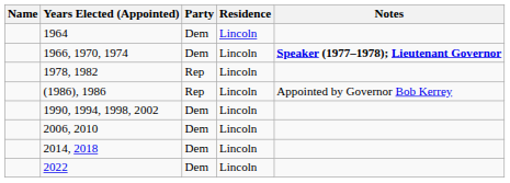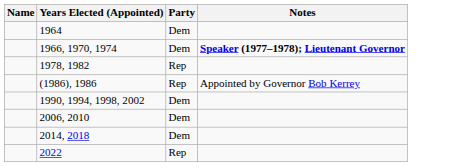- column: Residence | Lincoln | Lincoln | Lincoln | Lincoln | Lincoln | Lincoln | Lincoln | Lincoln
2022 | Party: Dem -> Rep
